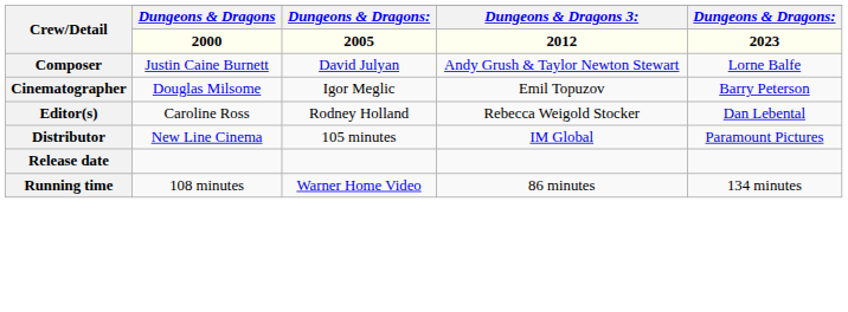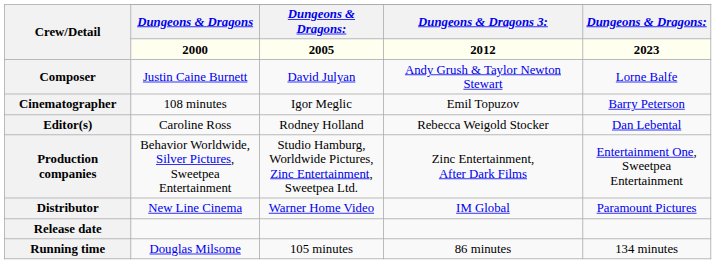Cinematographer | Dungeons & Dragons / 2000: Douglas Milsome -> 108 minutes
+ row: Production companies | Behavior Worldwide, Silver Pictures, Sweetpea Entertainment | Studio Hamburg, Worldwide Pictures, Zinc Entertainment, Sweetpea Ltd. | Zinc Entertainment, After Dark Films | Entertainment One, Sweetpea Entertainment
Distributor | column 3: 105 minutes -> Warner Home Video
Running time | Dungeons & Dragons / 2000: 108 minutes -> Douglas Milsome
Running time | column 3: Warner Home Video -> 105 minutes
